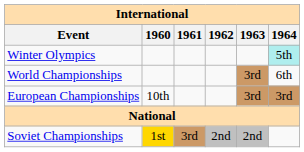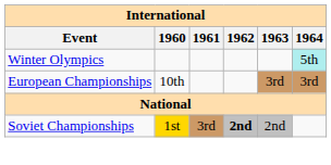- row: World Championships | 3rd | 6th
Soviet Championships | 1962: normal -> bold
